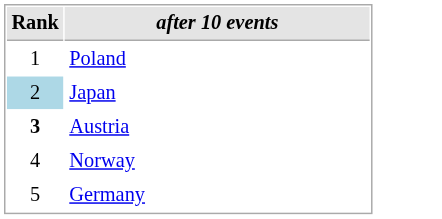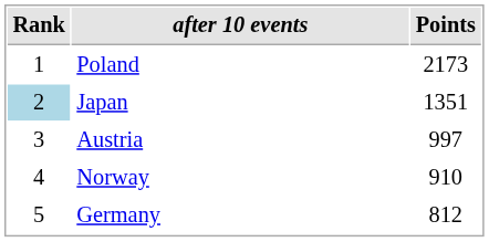+ column: Points | 2173 | 1351 | 997 | 910 | 812
Austria | Rank: bold -> normal
